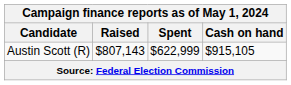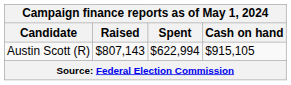Austin Scott (R) | Spent: $622,999 -> $622,994
